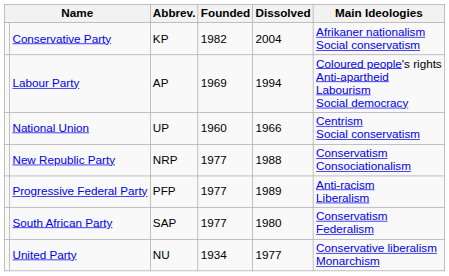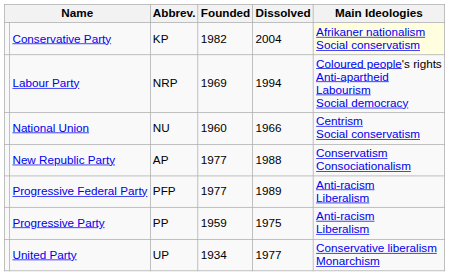Conservative Party | Main Ideologies: no background -> lightyellow background
Labour Party | Abbrev.: AP -> NRP
National Union | Abbrev.: UP -> NU
New Republic Party | Abbrev.: NRP -> AP
+ row: Progressive Party | PP | 1959 | 1975 | Anti-racism Liberalism
- row: South African Party | SAP | 1977 | 1980 | Conservatism Federalism
United Party | Abbrev.: NU -> UP
